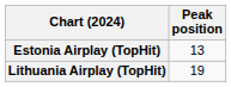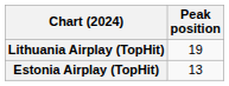rows swapped: Estonia Airplay (TopHit) <-> Lithuania Airplay (TopHit)
